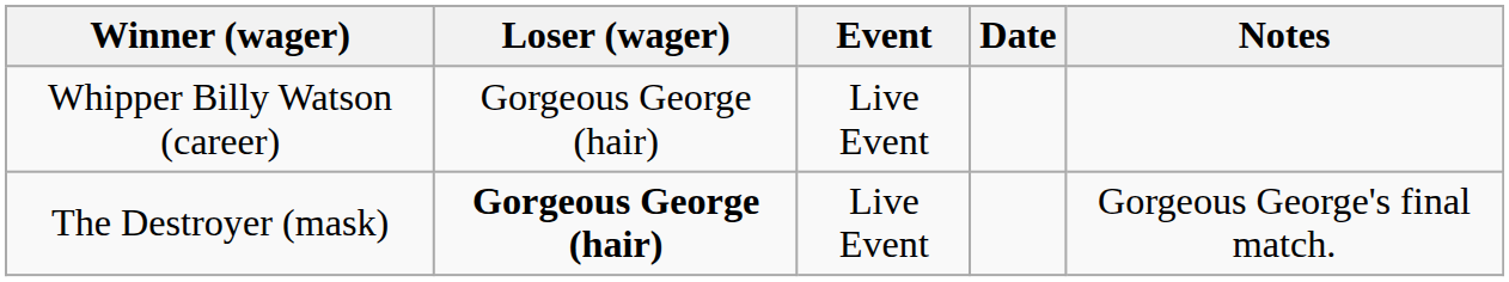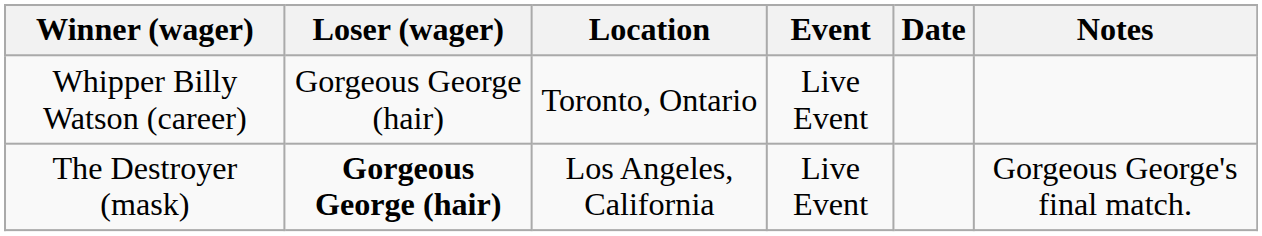+ column: Location | Toronto, Ontario | Los Angeles, California
